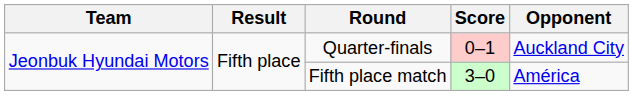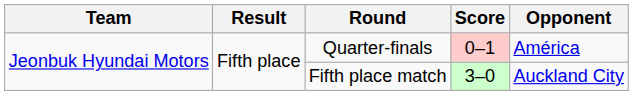Quarter-finals | Opponent: Auckland City -> América
Fifth place match | Opponent: América -> Auckland City
